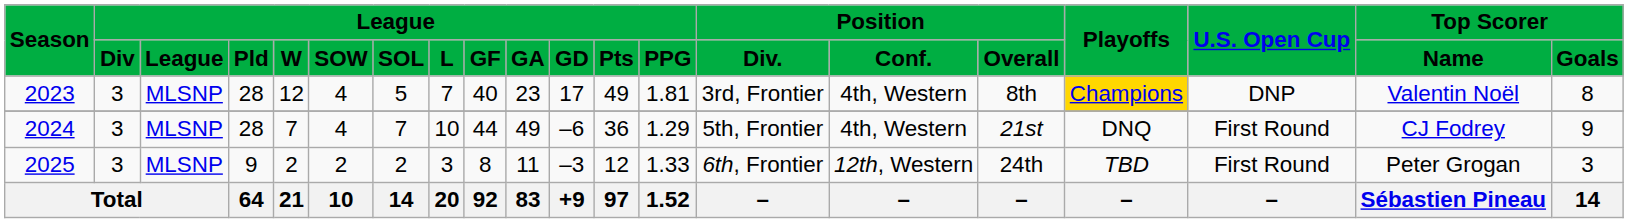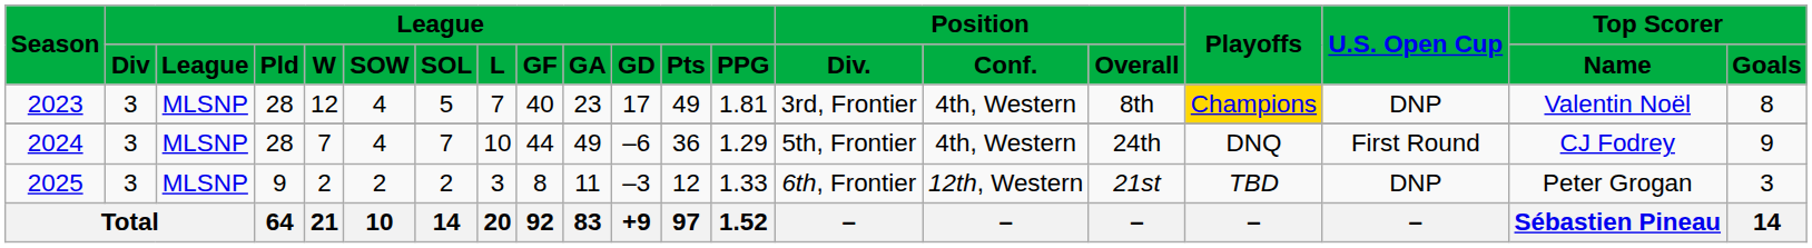2024 | Position / Overall: 21st -> 24th
2025 | Position / Overall: 24th -> 21st
2025 | U.S. Open Cup: First Round -> DNP
